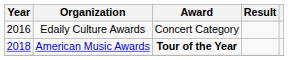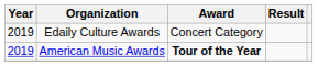Edaily Culture Awards | Year: 2016 -> 2019
American Music Awards | Year: 2018 -> 2019
